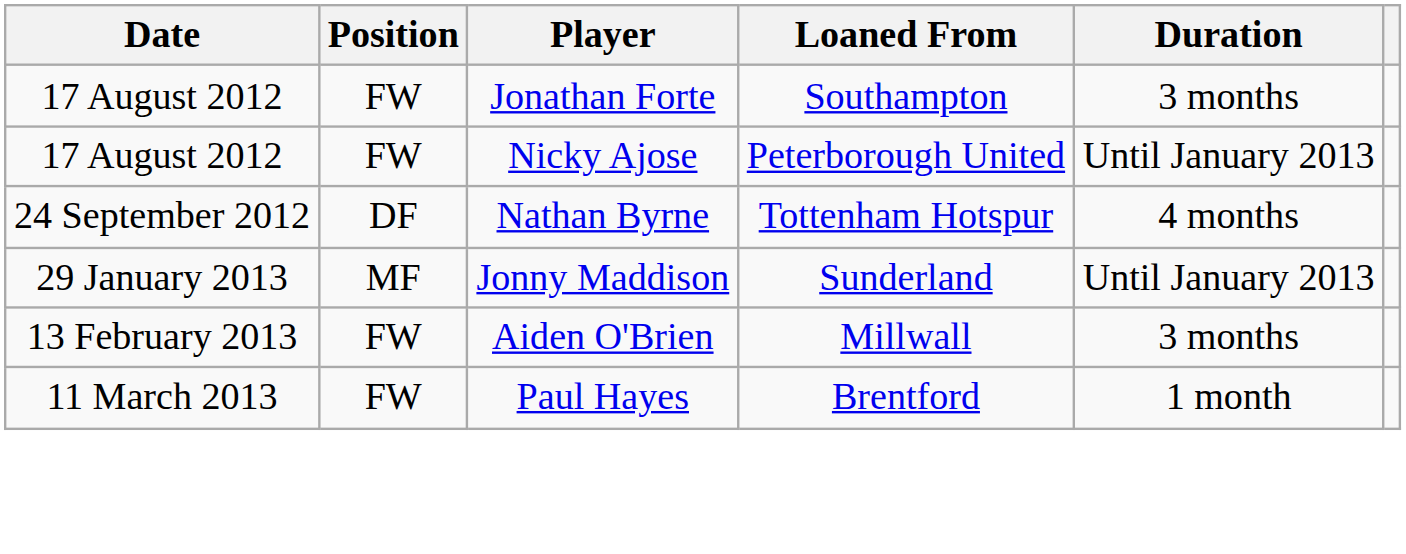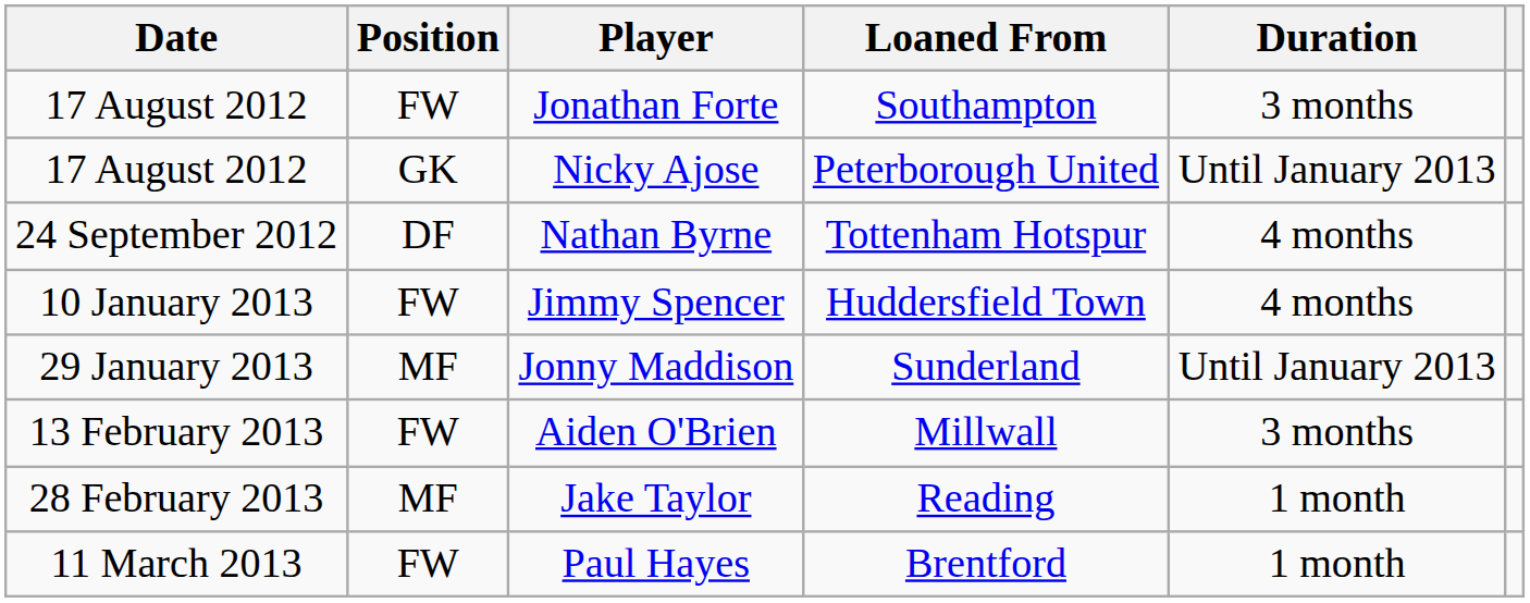Nicky Ajose | Position: FW -> GK
+ row: 10 January 2013 | FW | Jimmy Spencer | Huddersfield Town | 4 months
+ row: 28 February 2013 | MF | Jake Taylor | Reading | 1 month
